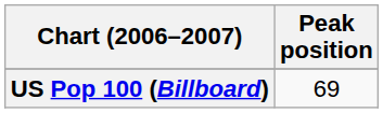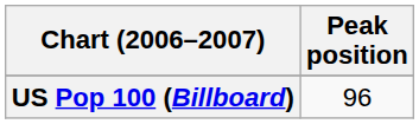US Pop 100 (Billboard) | Peak position: 69 -> 96
